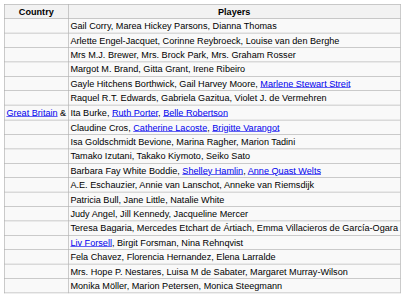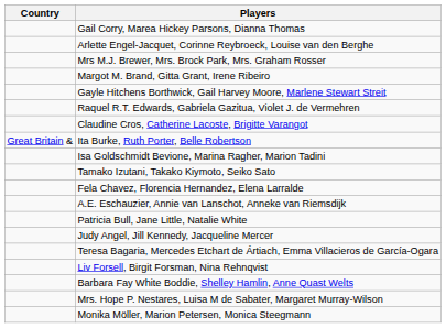rows swapped: Claudine Cros, Catherine Lacoste, Brigitte Varangot <-> Ita Burke, Ruth Porter, Belle Robertson
rows swapped: Fela Chavez, Florencia Hernandez, Elena Larralde <-> Barbara Fay White Boddie, Shelley Hamlin, Anne Quast Welts
